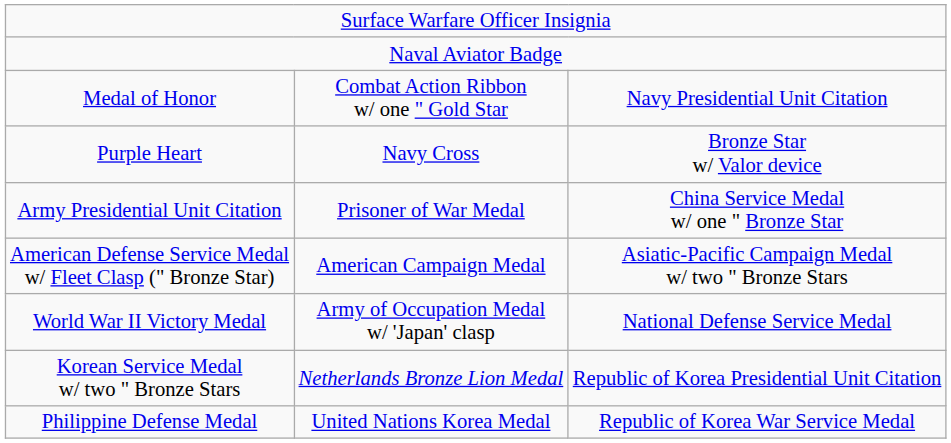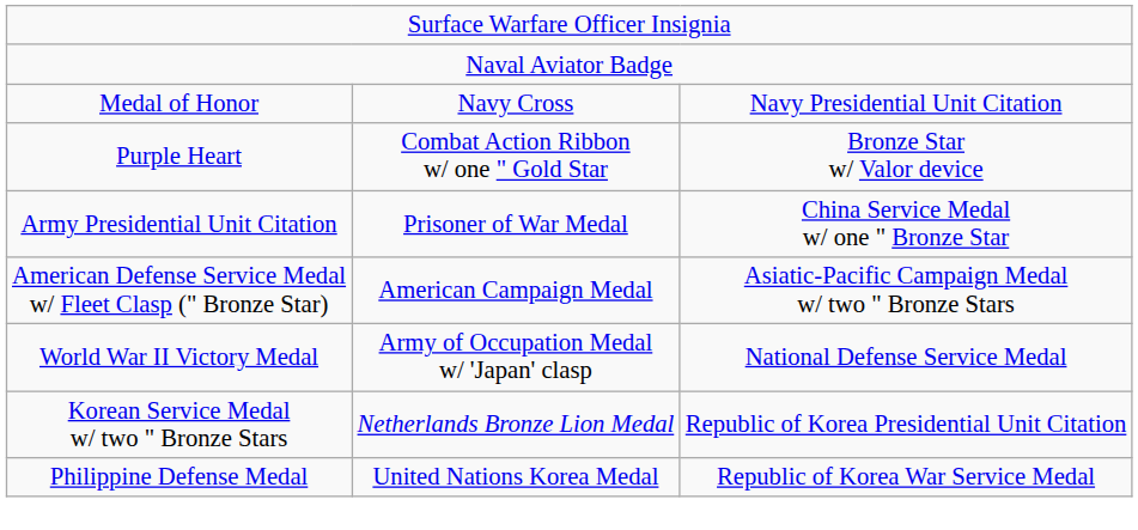Medal of Honor | column 2: Combat Action Ribbon w/ one " Gold Star -> Navy Cross
Purple Heart | column 2: Navy Cross -> Combat Action Ribbon w/ one " Gold Star
